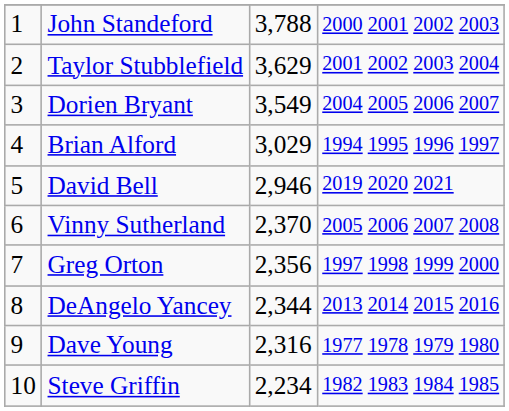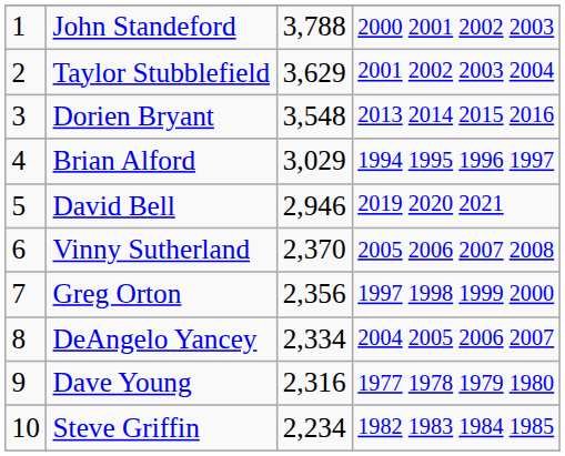Dorien Bryant | column 3: 3,549 -> 3,548
Dorien Bryant | column 4: 2004 2005 2006 2007 -> 2013 2014 2015 2016
DeAngelo Yancey | column 3: 2,344 -> 2,334
DeAngelo Yancey | column 4: 2013 2014 2015 2016 -> 2004 2005 2006 2007
